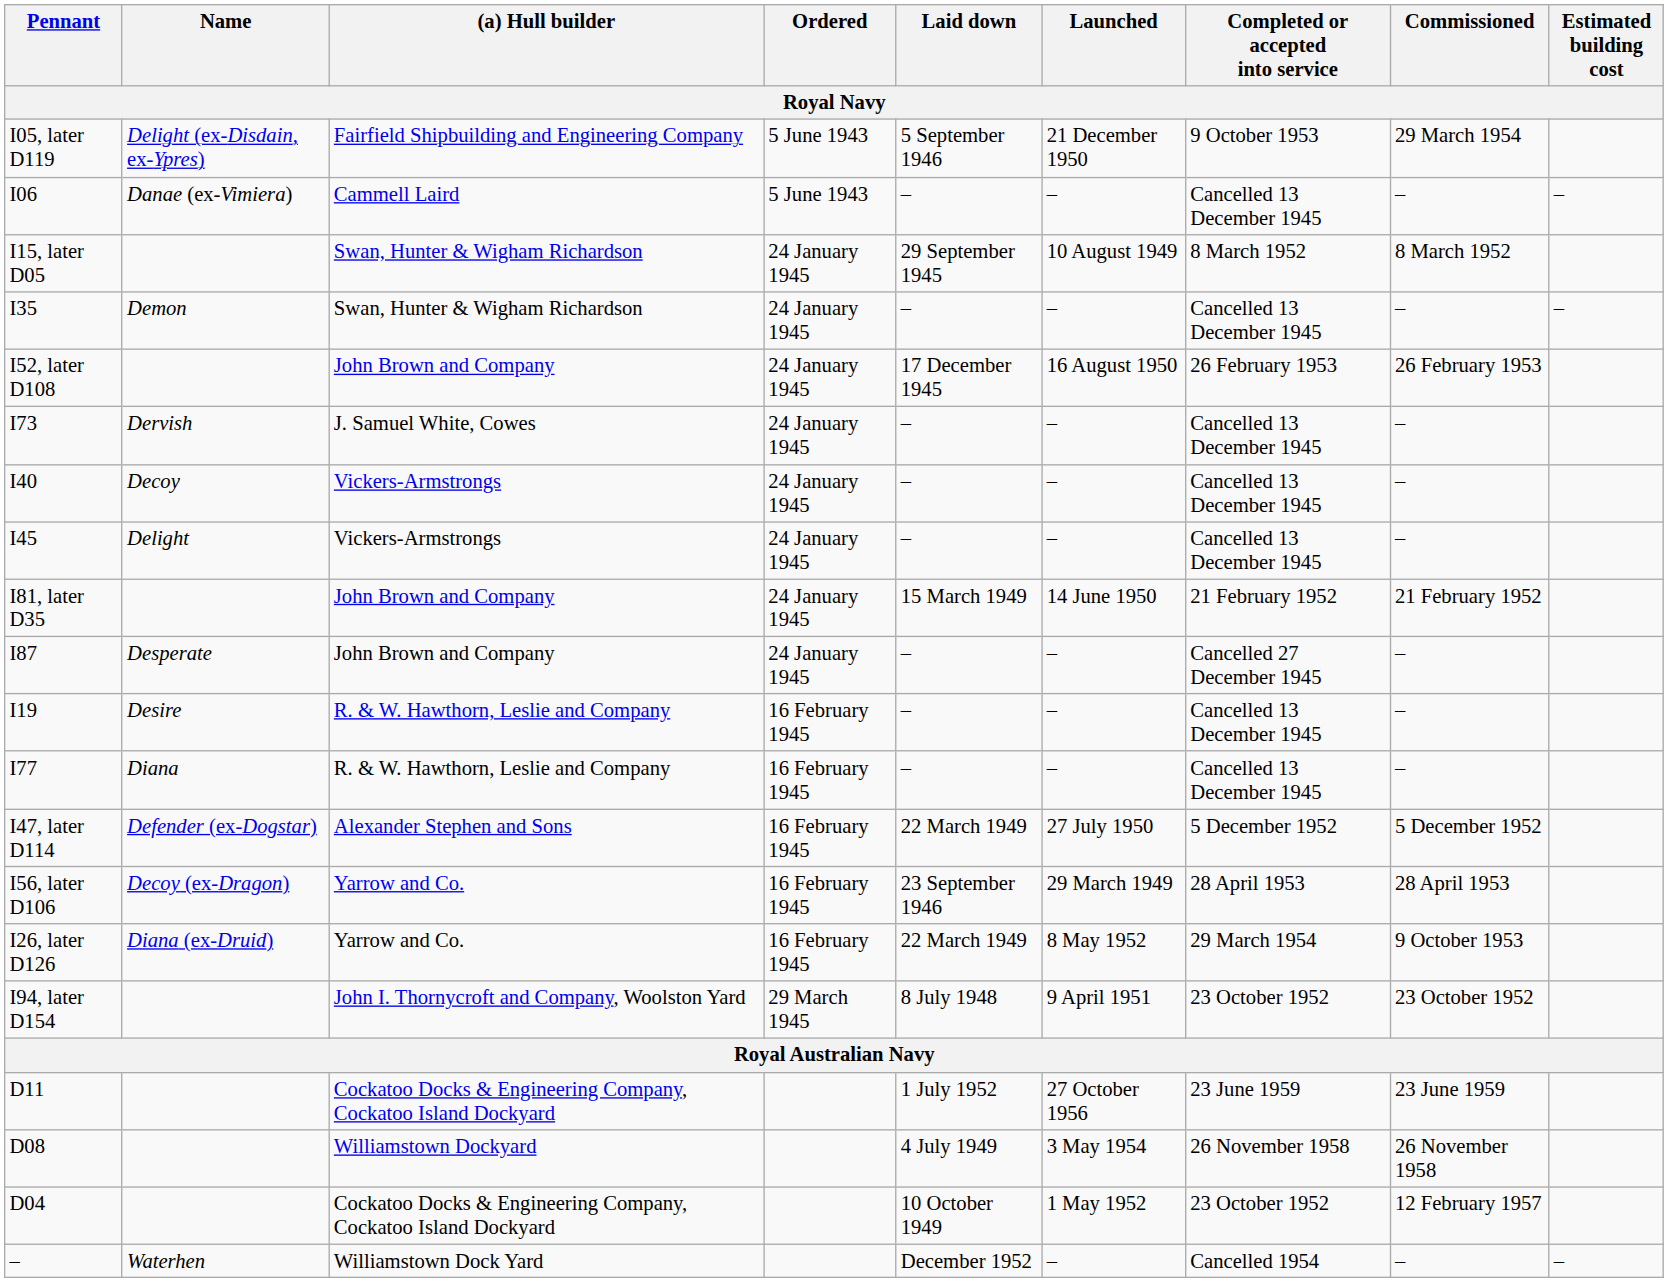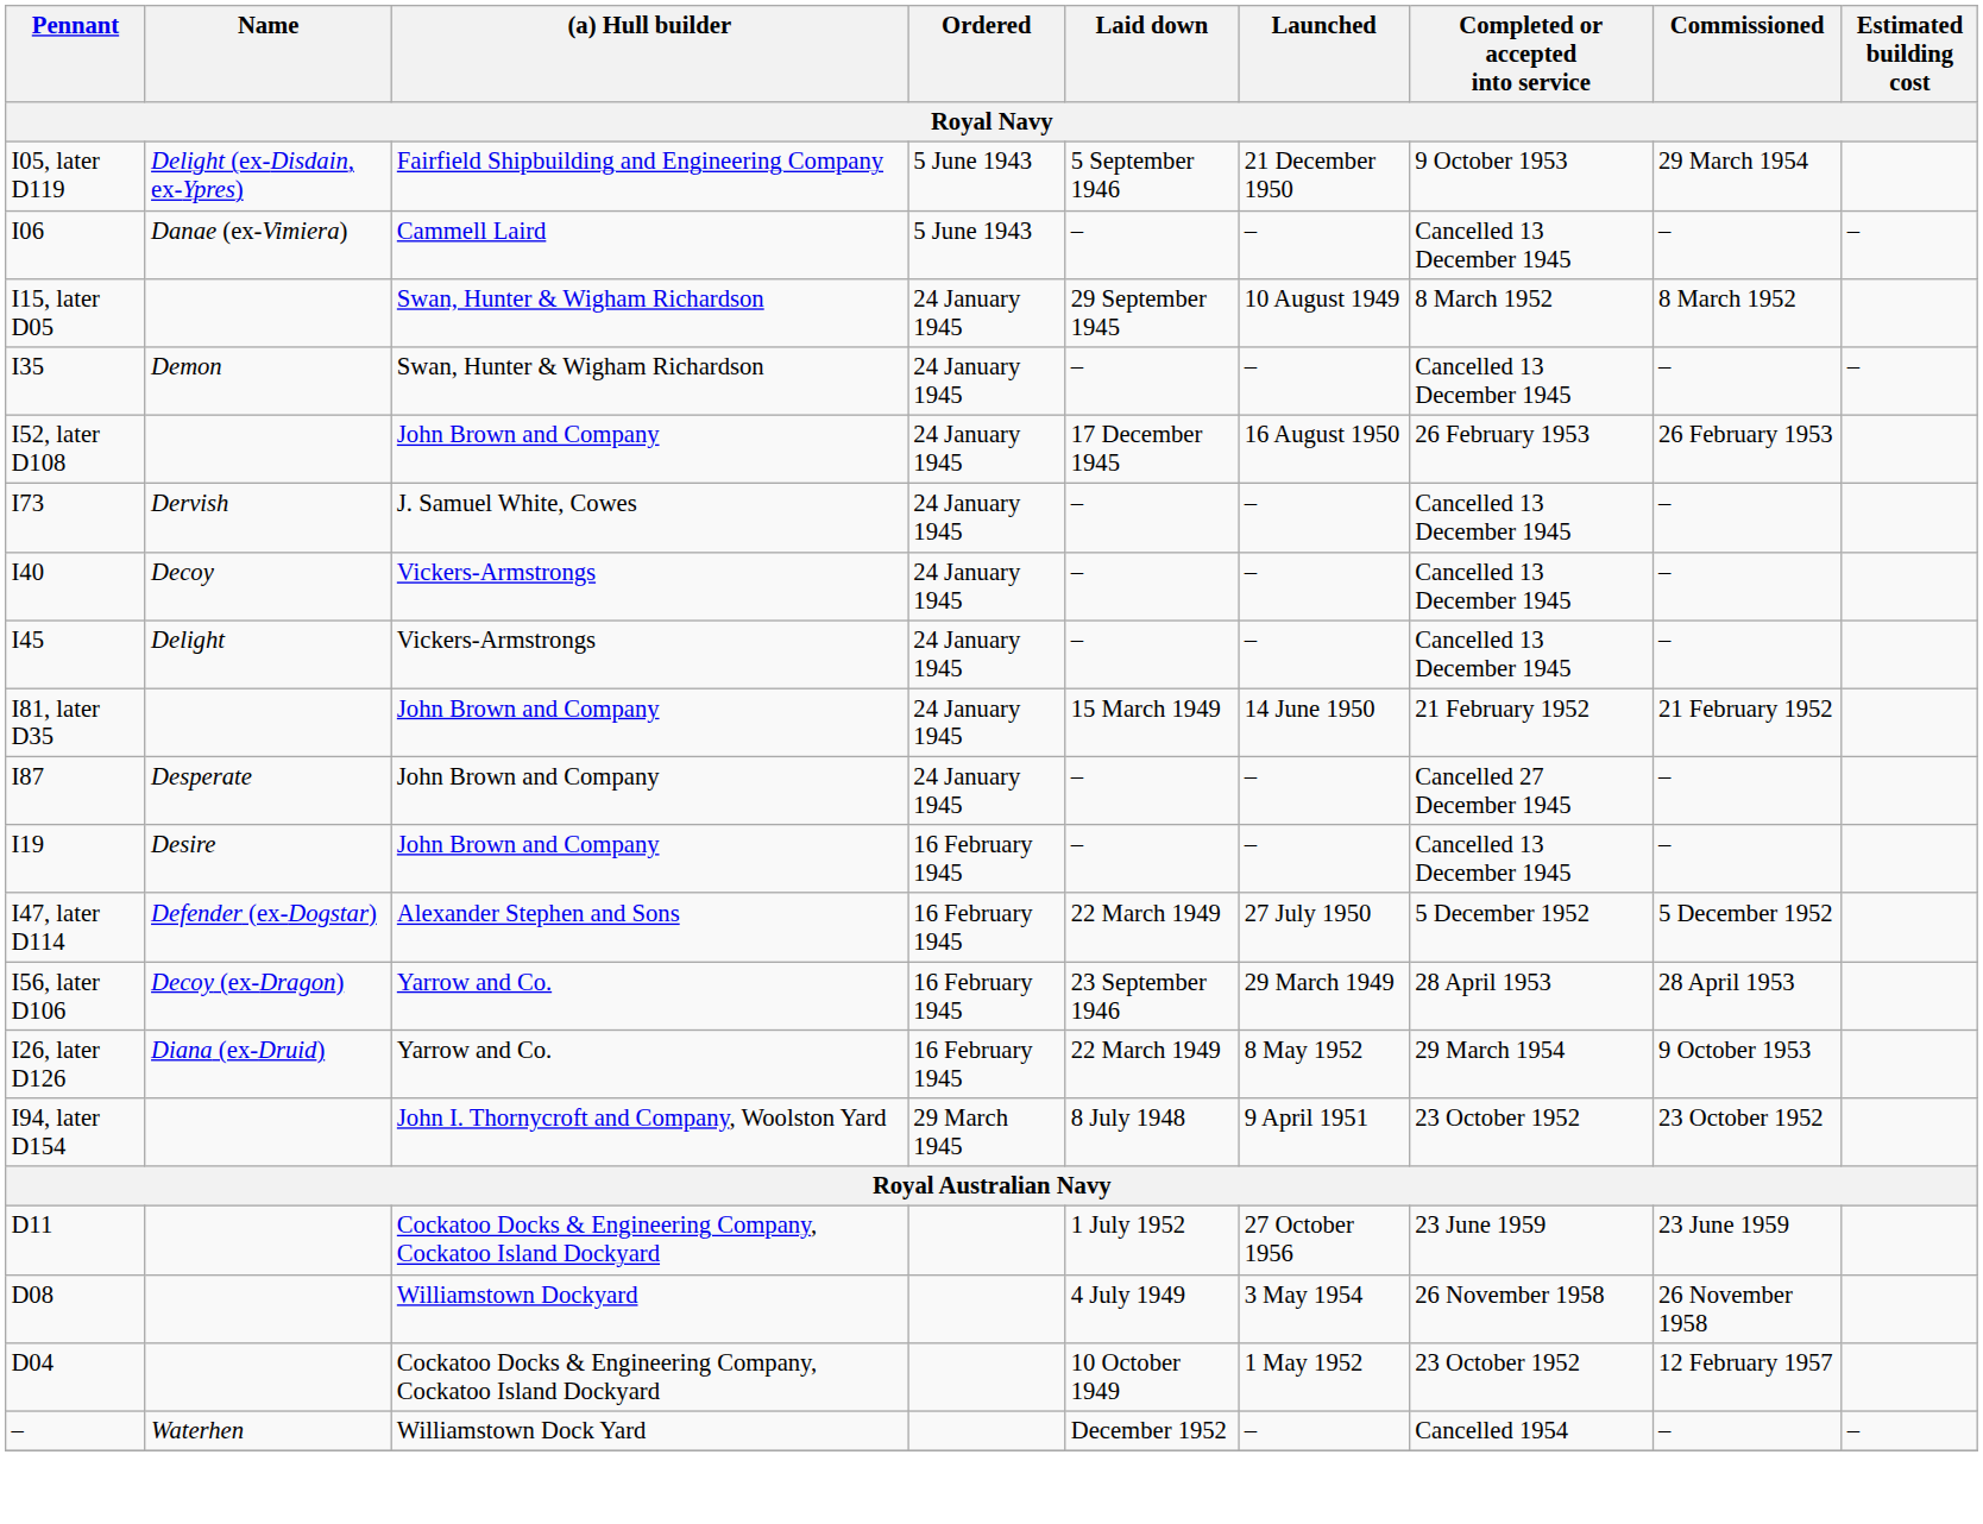I19 | (a) Hull builder: R. & W. Hawthorn, Leslie and Company -> John Brown and Company
- row: I77 | Diana | R. & W. Hawthorn, Leslie and Company | 16 February 1945 | – | – | Cancelled 13 December 1945 | –
